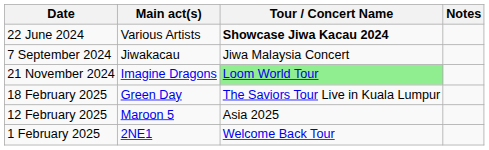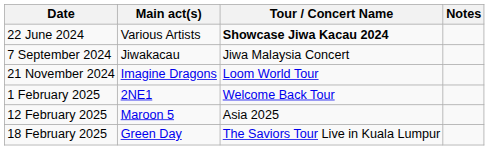21 November 2024 | Tour / Concert Name: lightgreen background -> no background
rows swapped: 1 February 2025 <-> 18 February 2025
